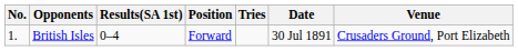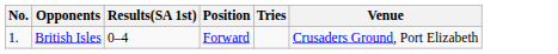- column: Date | 30 Jul 1891
